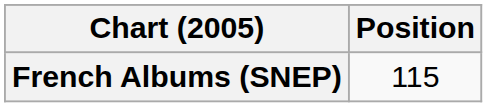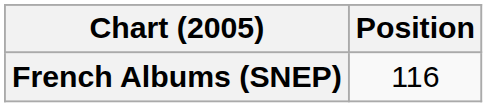French Albums (SNEP) | Position: 115 -> 116
